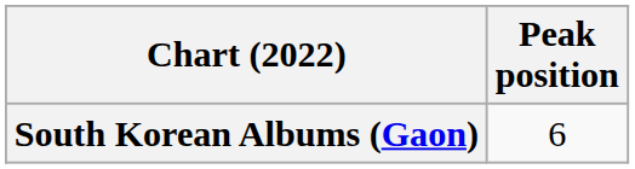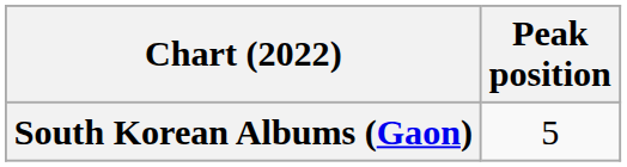South Korean Albums (Gaon) | Peak position: 6 -> 5
